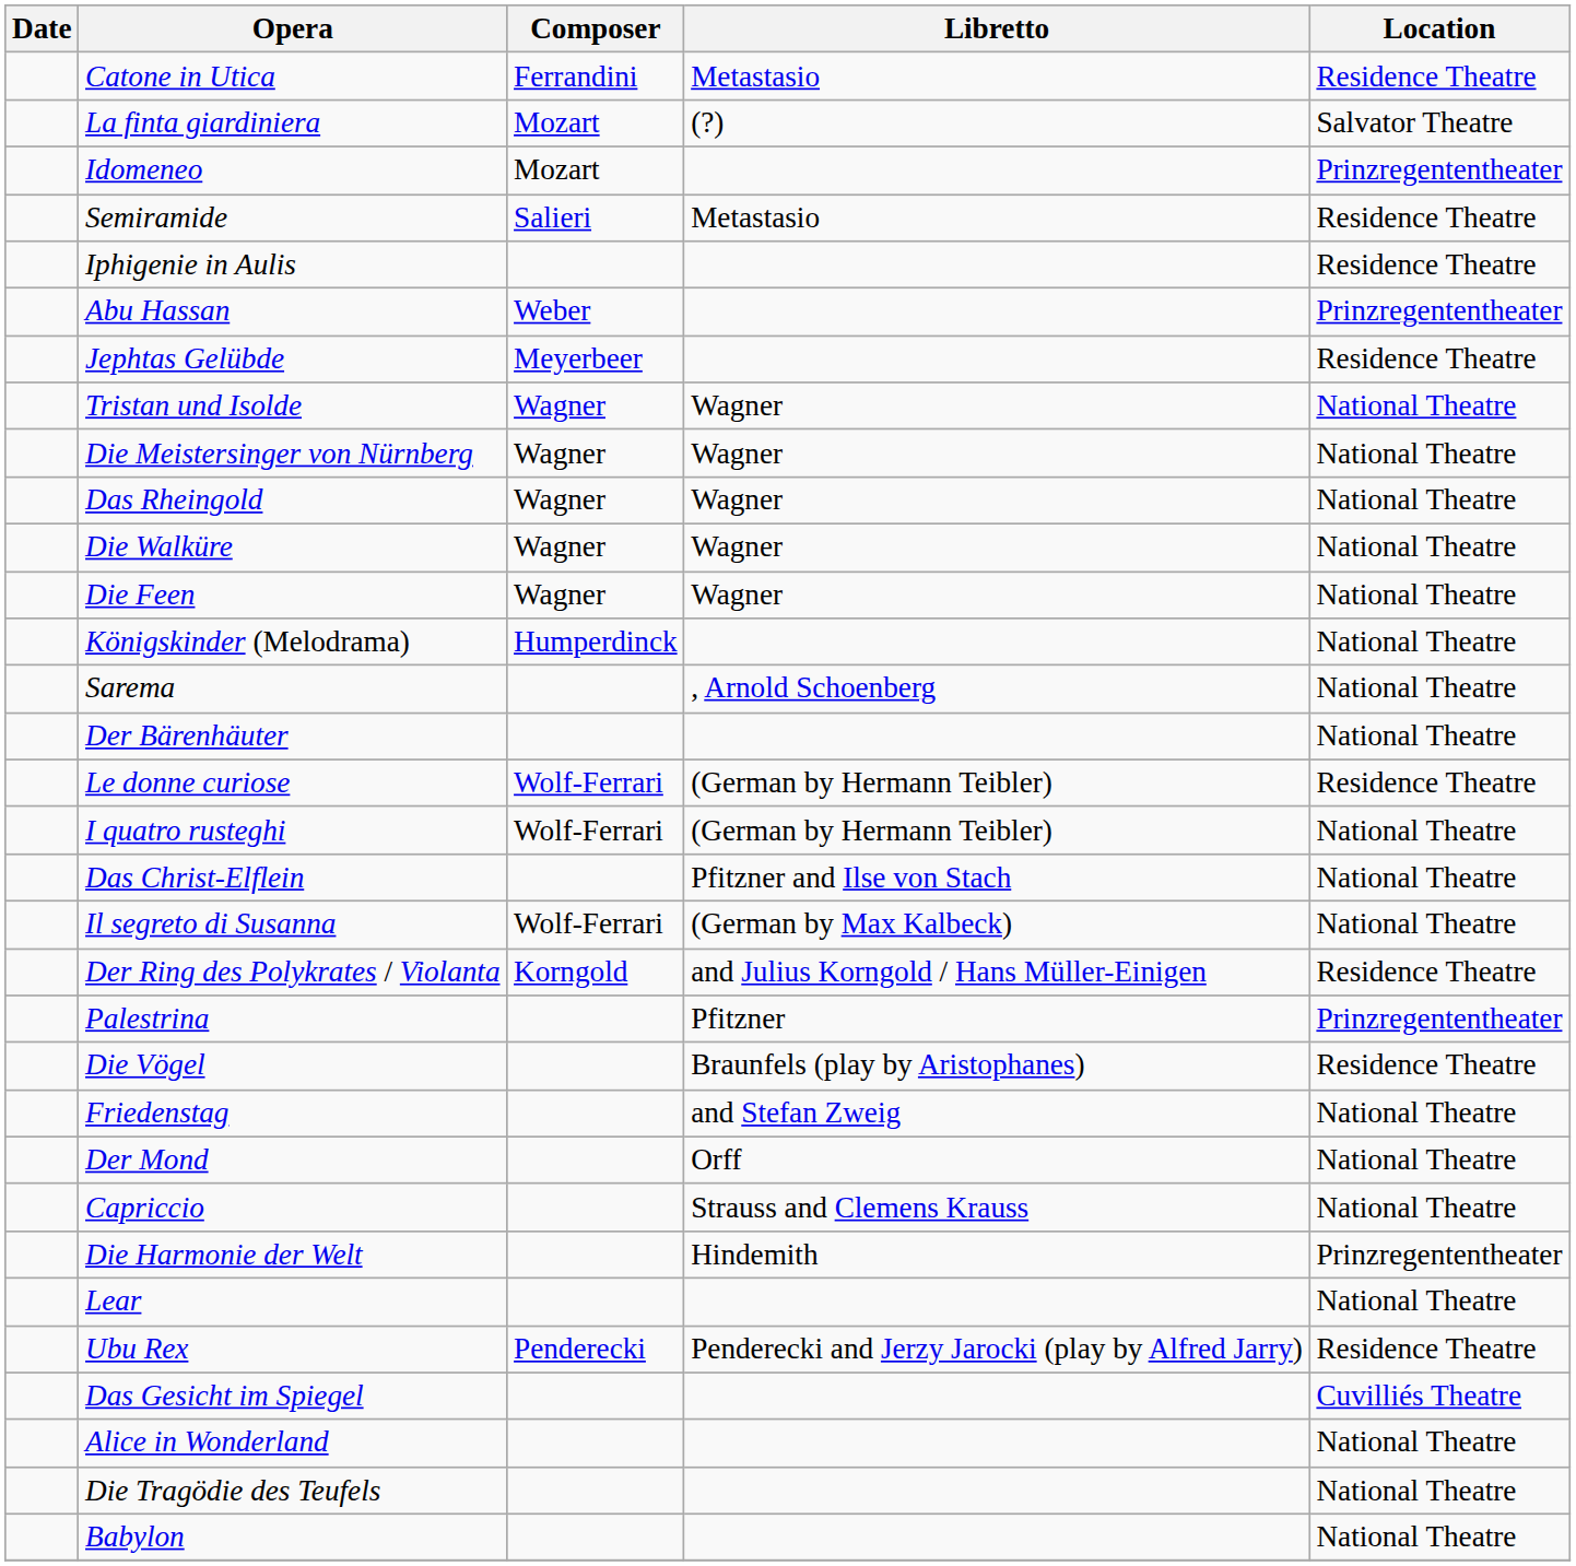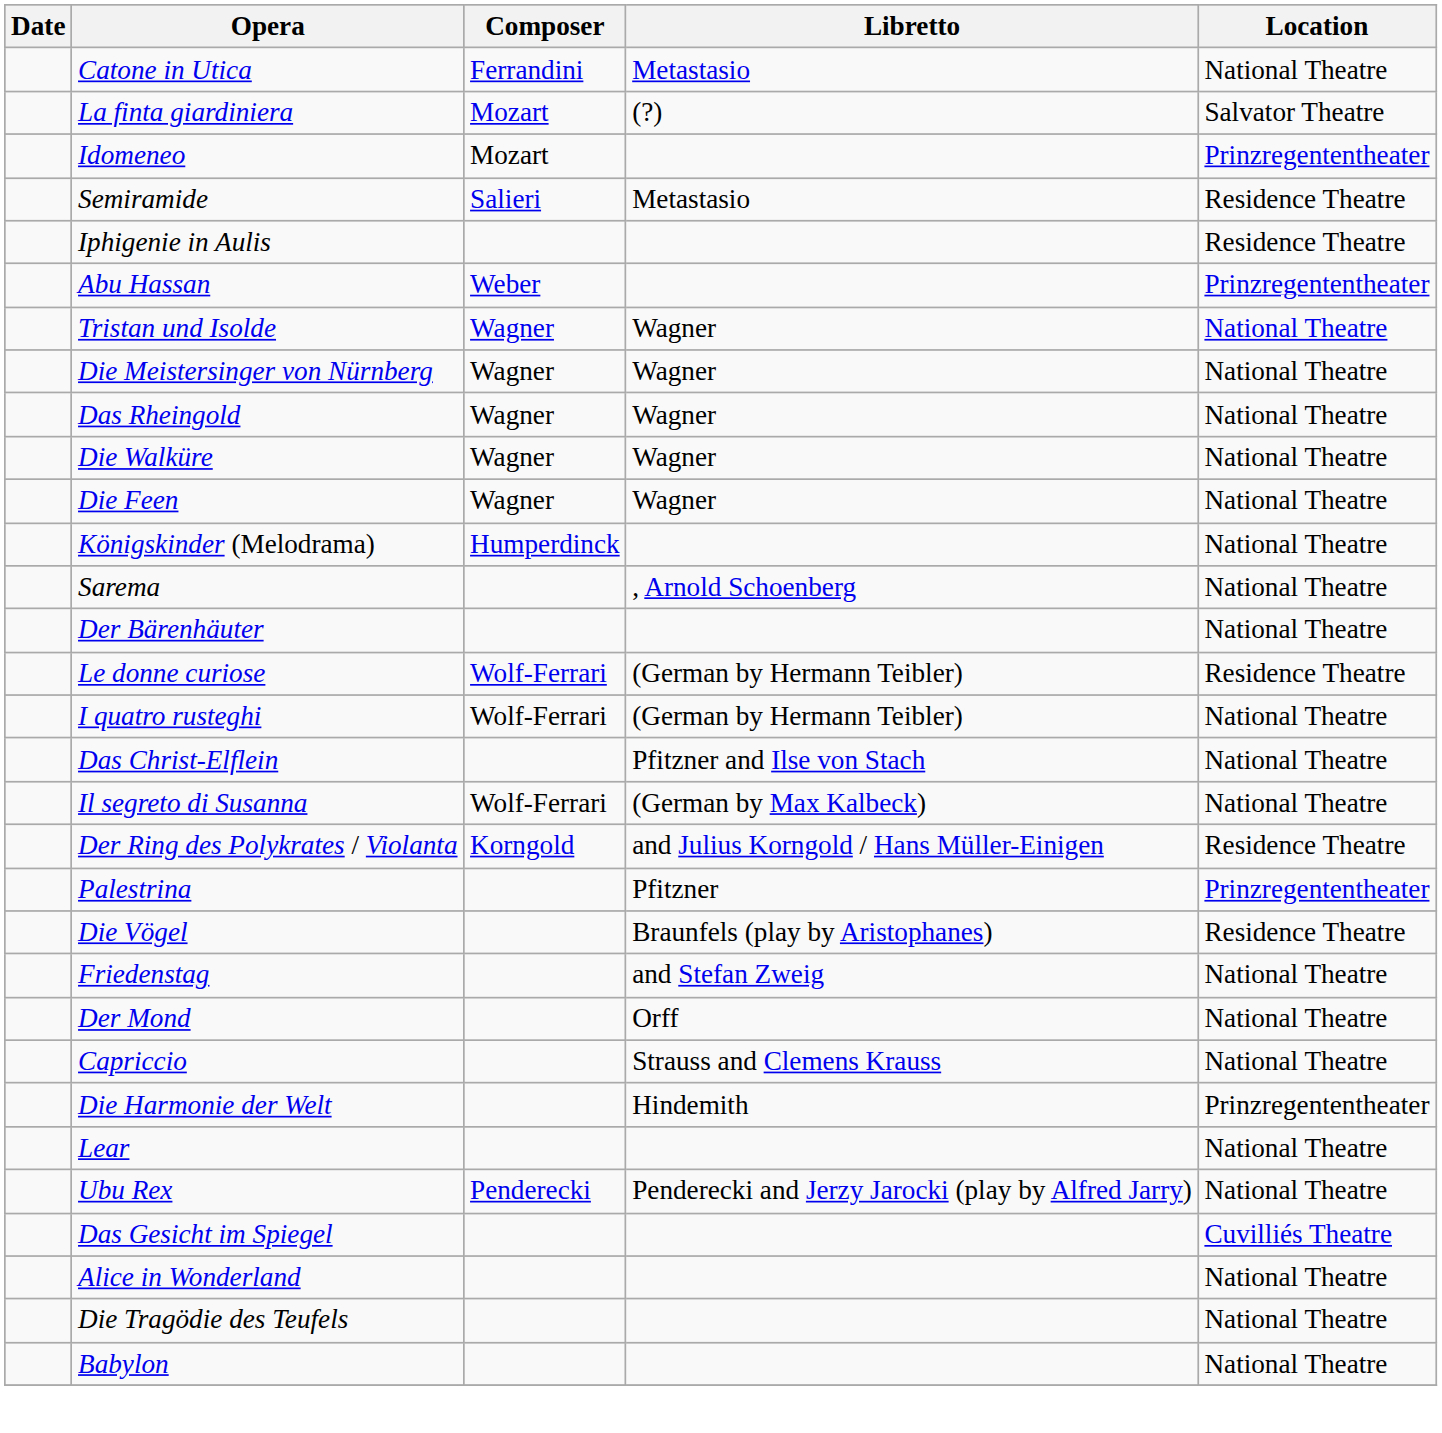Catone in Utica | Location: Residence Theatre -> National Theatre
- row: Jephtas Gelübde | Meyerbeer | Residence Theatre
Ubu Rex | Location: Residence Theatre -> National Theatre
